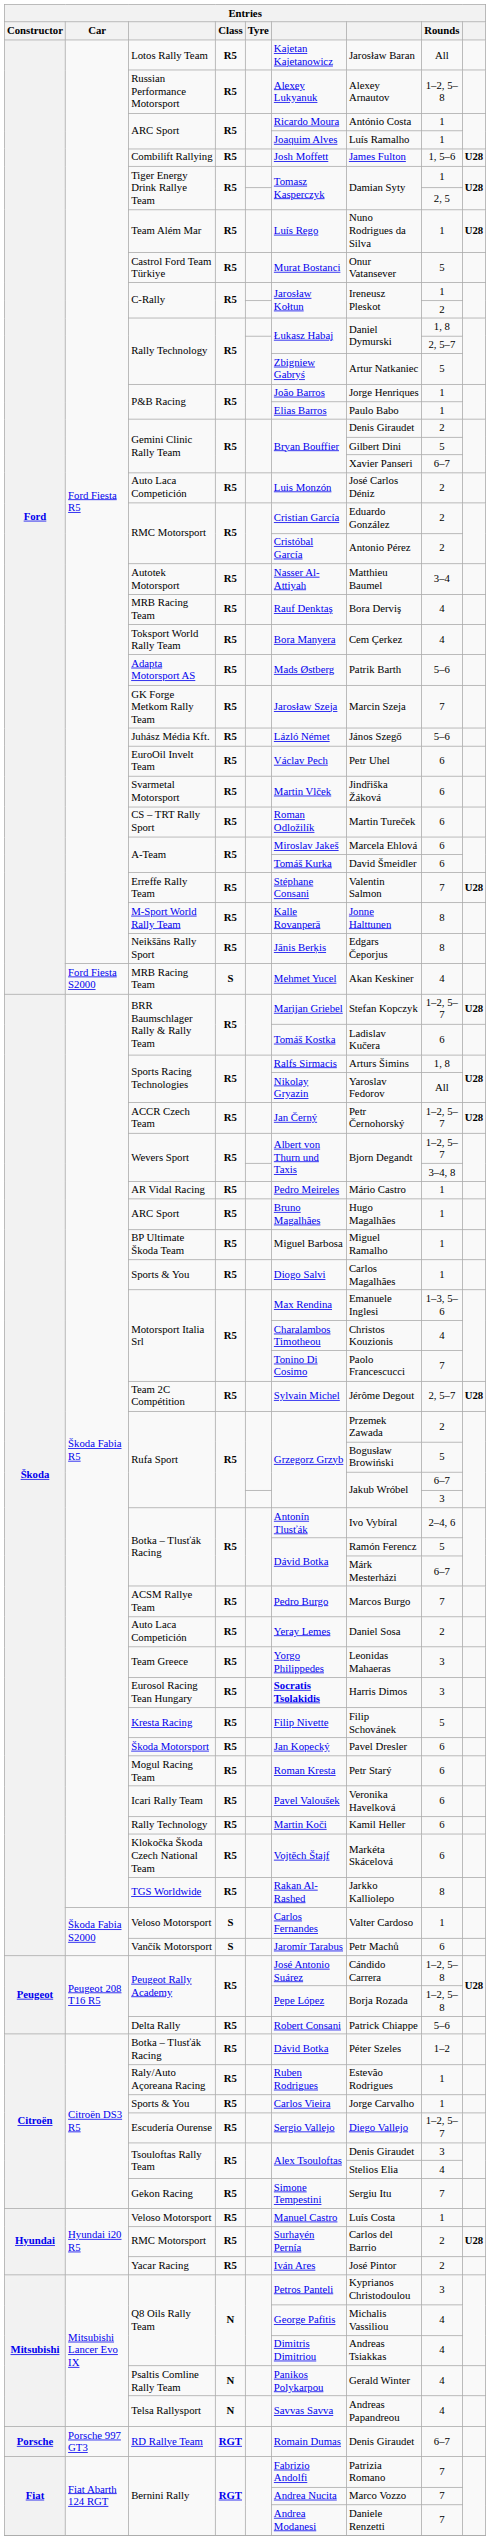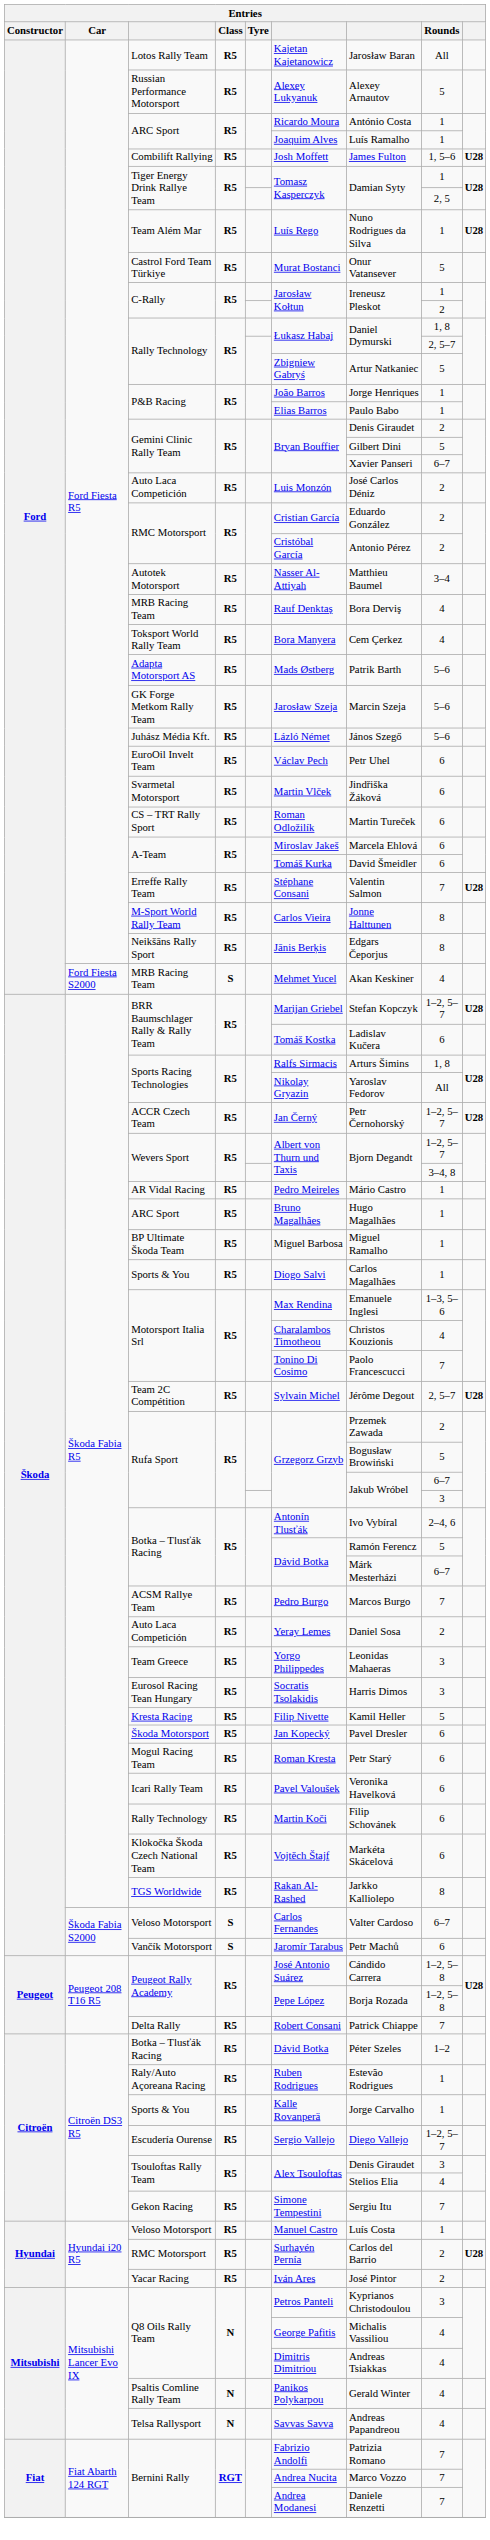Russian Performance Motorsport | Rounds: 1–2, 5–8 -> 5
GK Forge Metkom Rally Team | Rounds: 7 -> 5–6
M-Sport World Rally Team | column 6: Kalle Rovanperä -> Carlos Vieira
Eurosol Racing Tean Hungary | column 6: bold -> normal
Kresta Racing | column 7: Filip Schovánek -> Kamil Heller
Škoda Fabia R5 / Rally Technology | column 7: Kamil Heller -> Filip Schovánek
Škoda Fabia S2000 / Veloso Motorsport | Rounds: 1 -> 6–7
Delta Rally | Rounds: 5–6 -> 7
Citroën DS3 R5 / Sports & You | column 6: Carlos Vieira -> Kalle Rovanperä
- row: Porsche | Porsche 997 GT3 | RD Rallye Team | RGT | Romain Dumas | Denis Giraudet | 6–7
